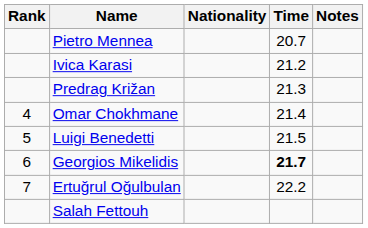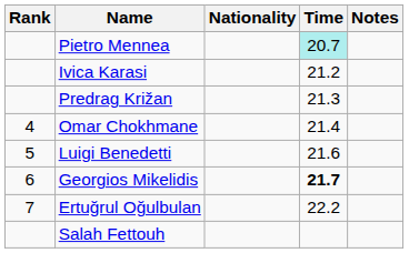Pietro Mennea | Time: no background -> paleturquoise background
Luigi Benedetti | Time: 21.5 -> 21.6
